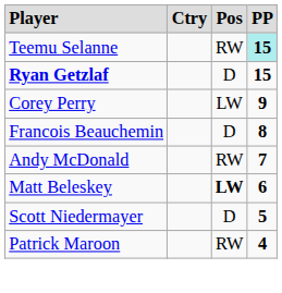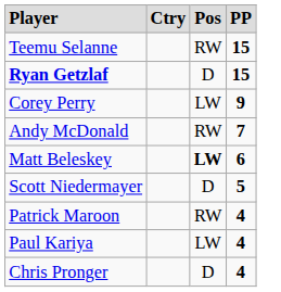Teemu Selanne | column 4: paleturquoise background -> no background
- row: Francois Beauchemin | D | 8
+ row: Paul Kariya | LW | 4
+ row: Chris Pronger | D | 4
